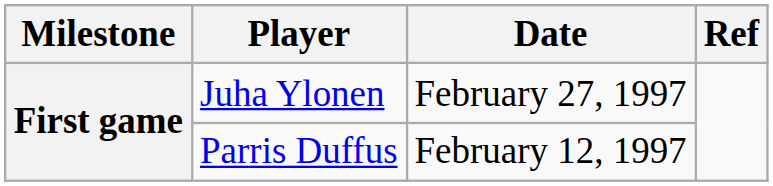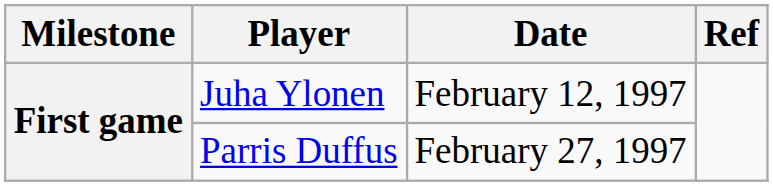Juha Ylonen | Date: February 27, 1997 -> February 12, 1997
Parris Duffus | Date: February 12, 1997 -> February 27, 1997
